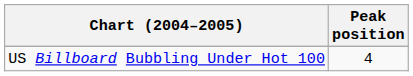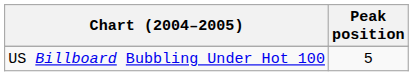US Billboard Bubbling Under Hot 100 | Peak position: 4 -> 5
